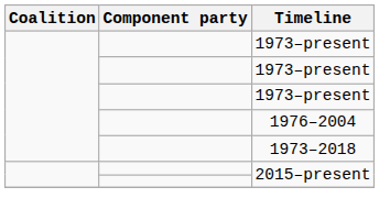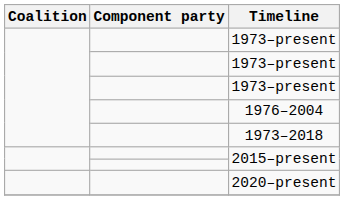+ row: 2020–present
